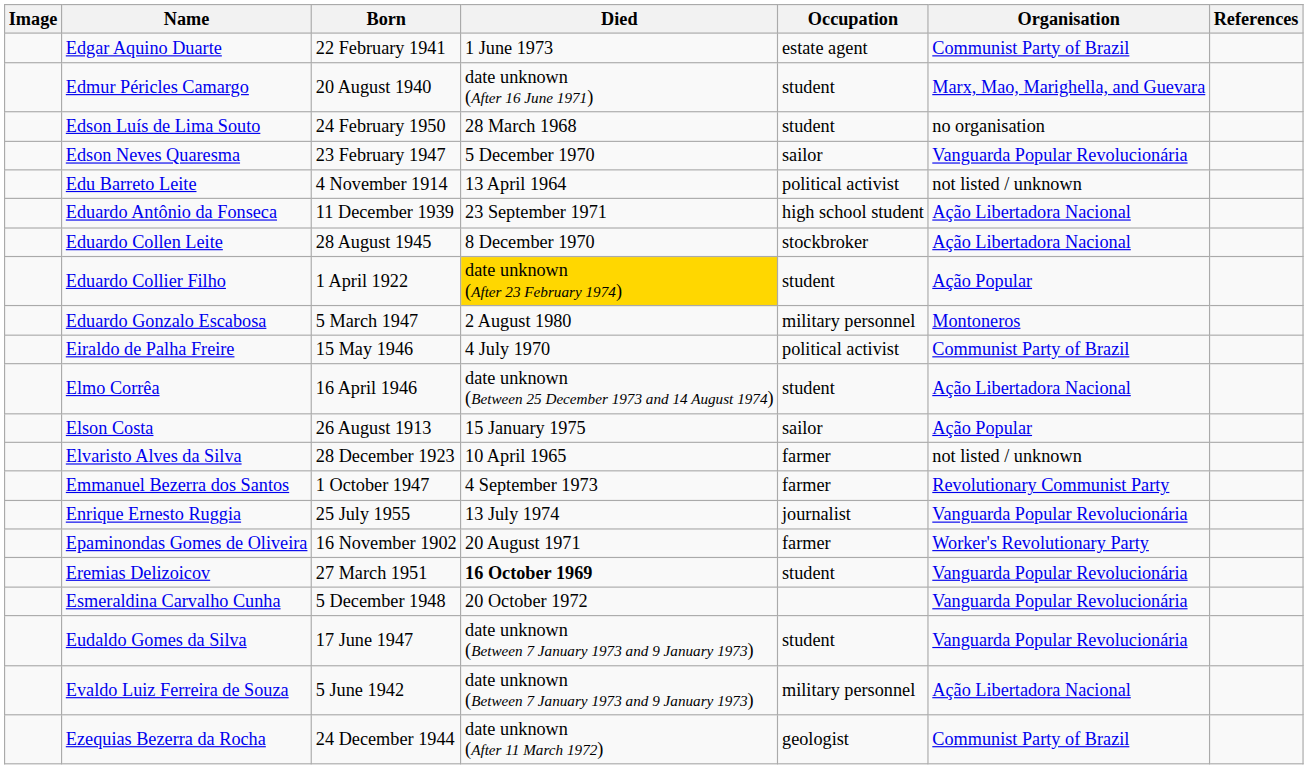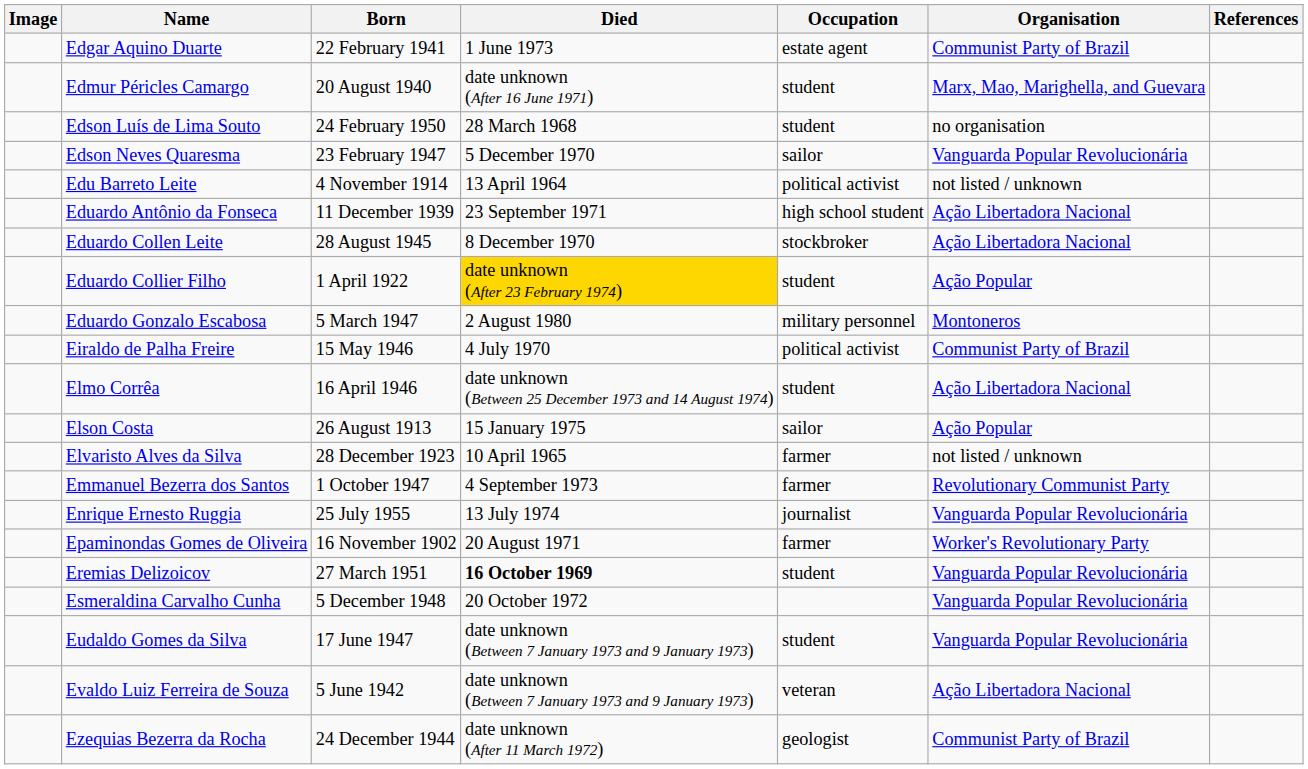Evaldo Luiz Ferreira de Souza | Occupation: military personnel -> veteran
